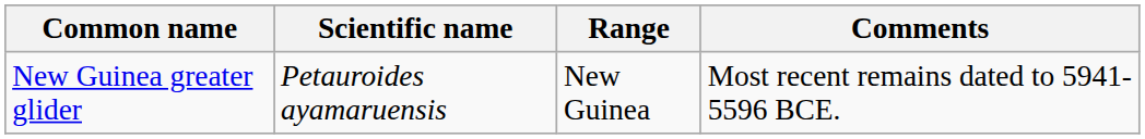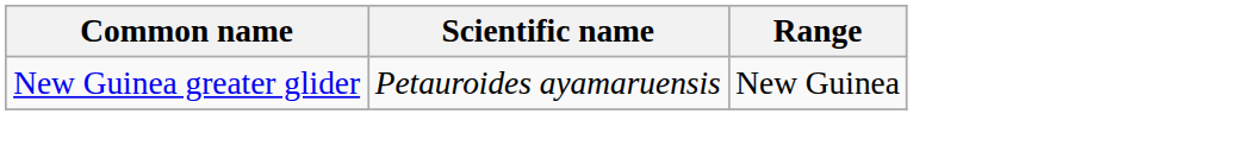- column: Comments | Most recent remains dated to 5941-5596 BCE.
